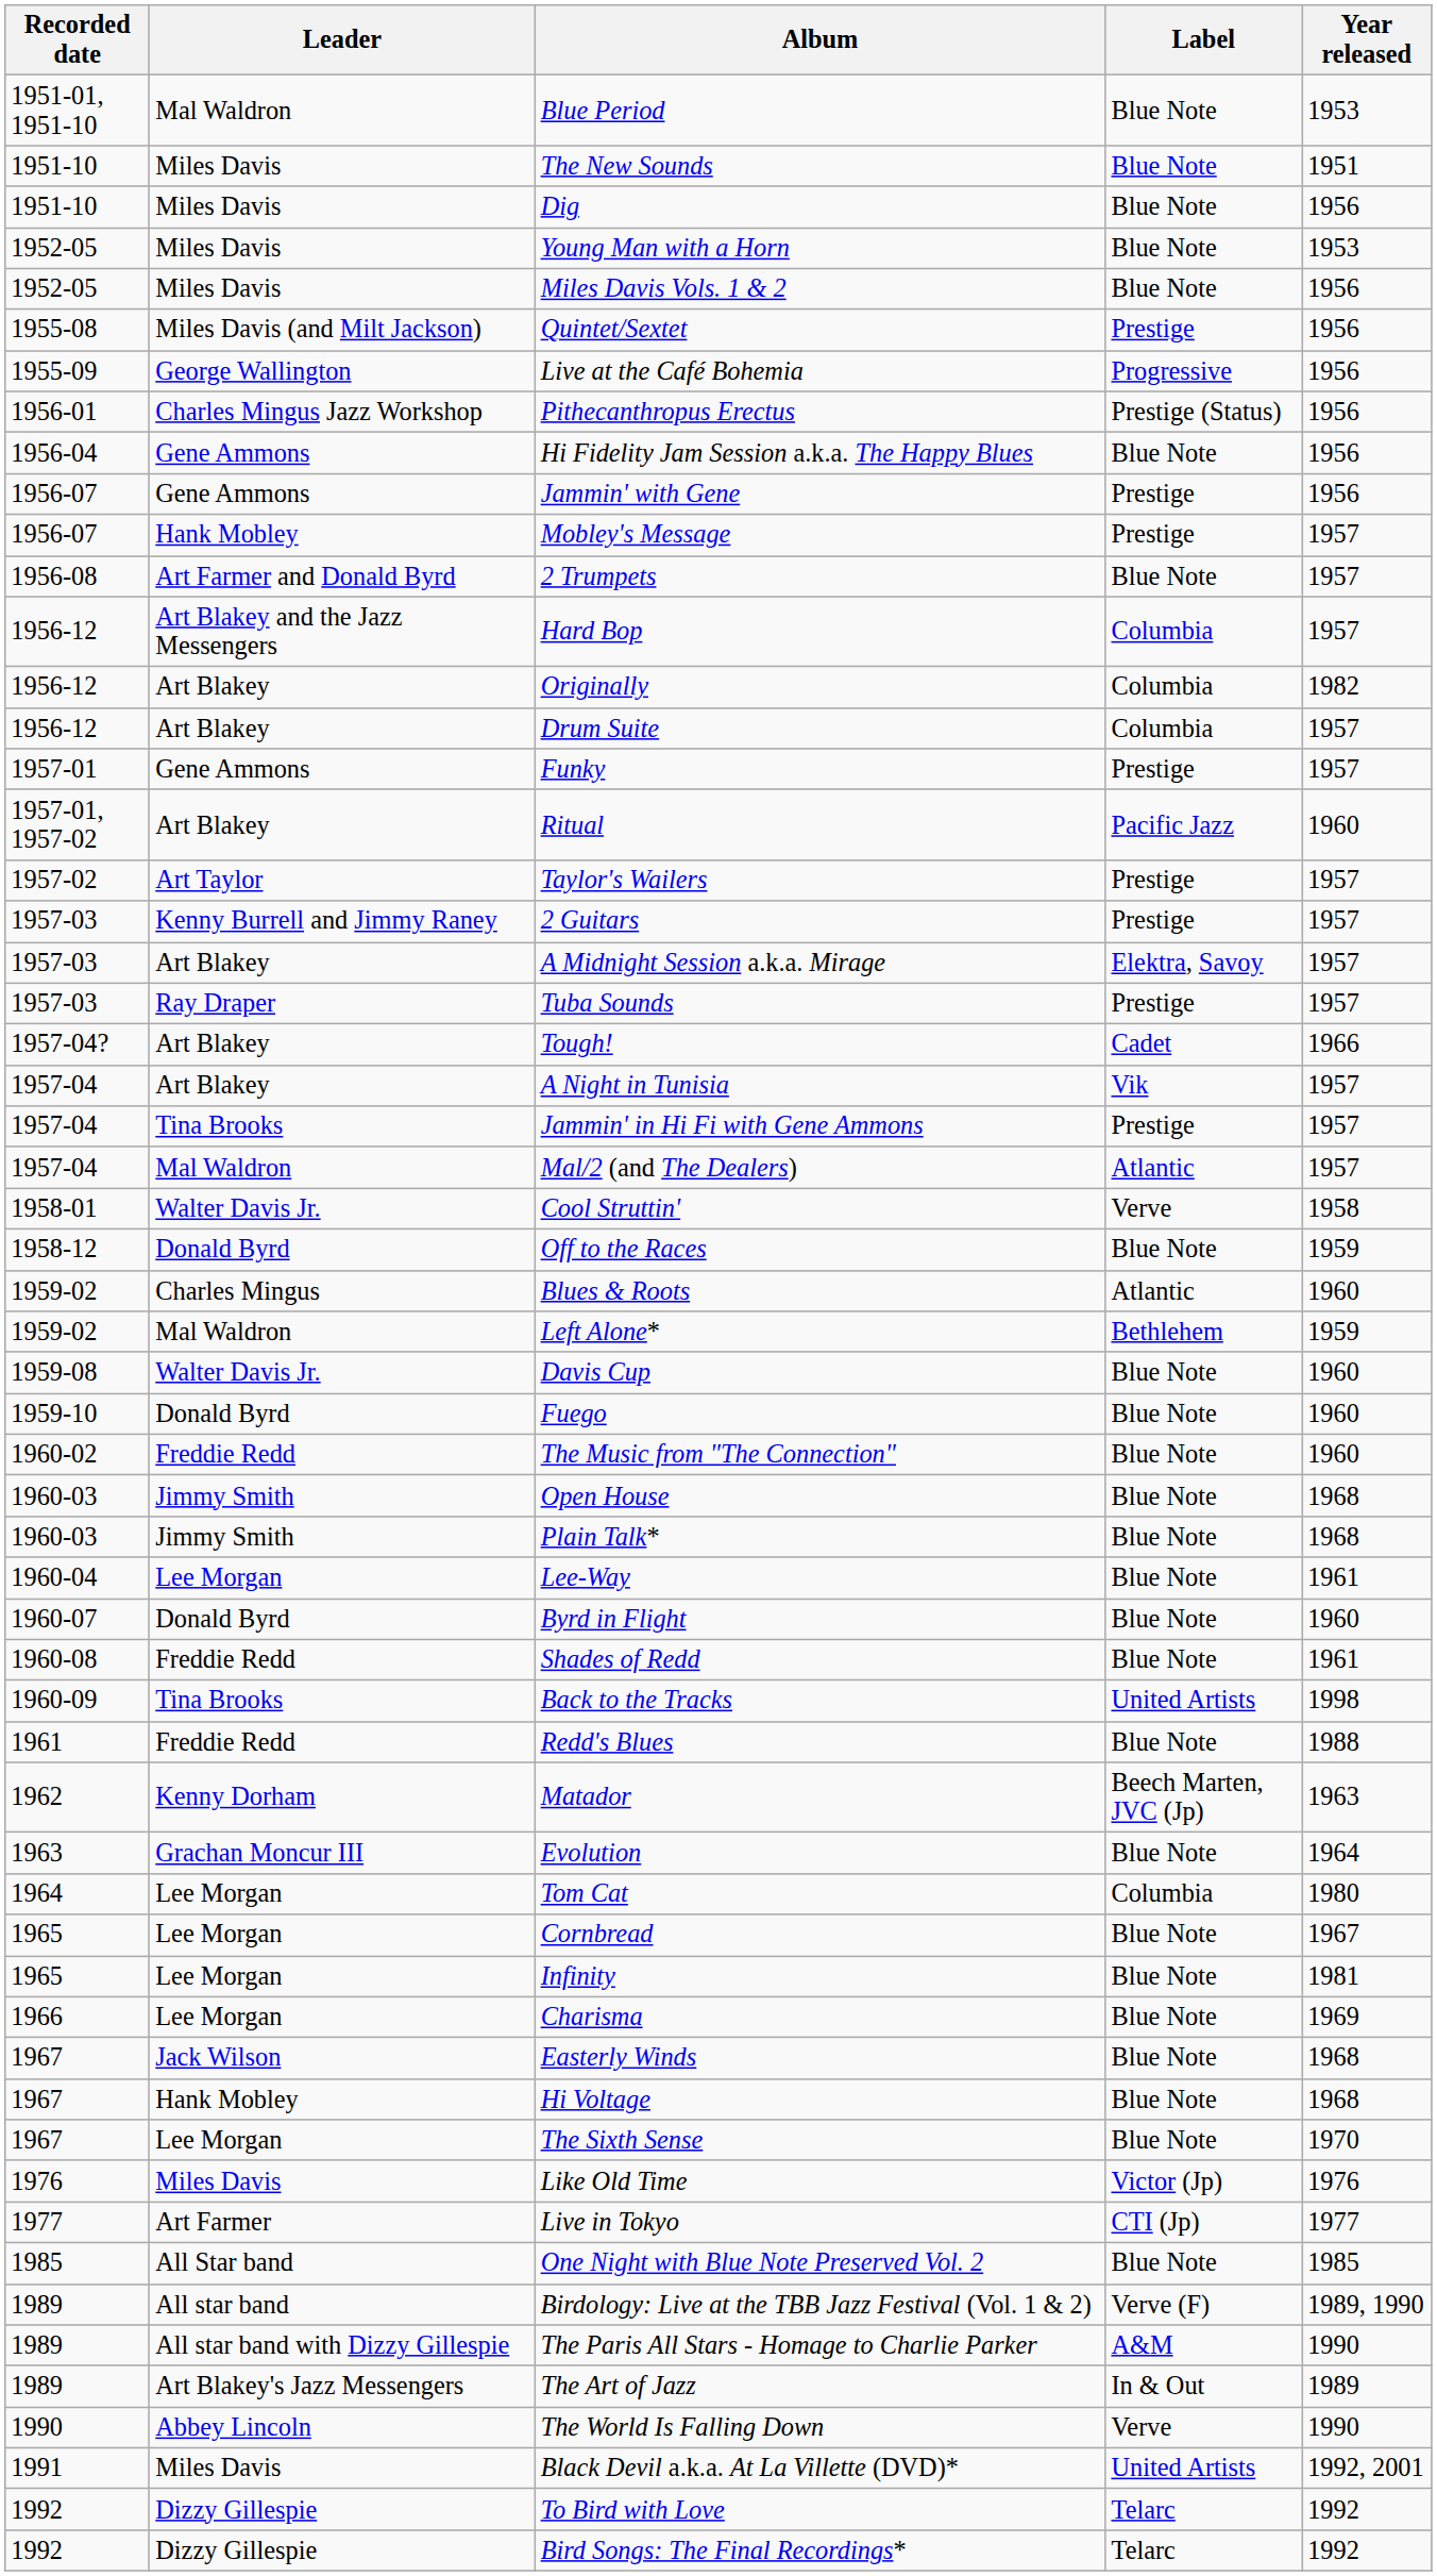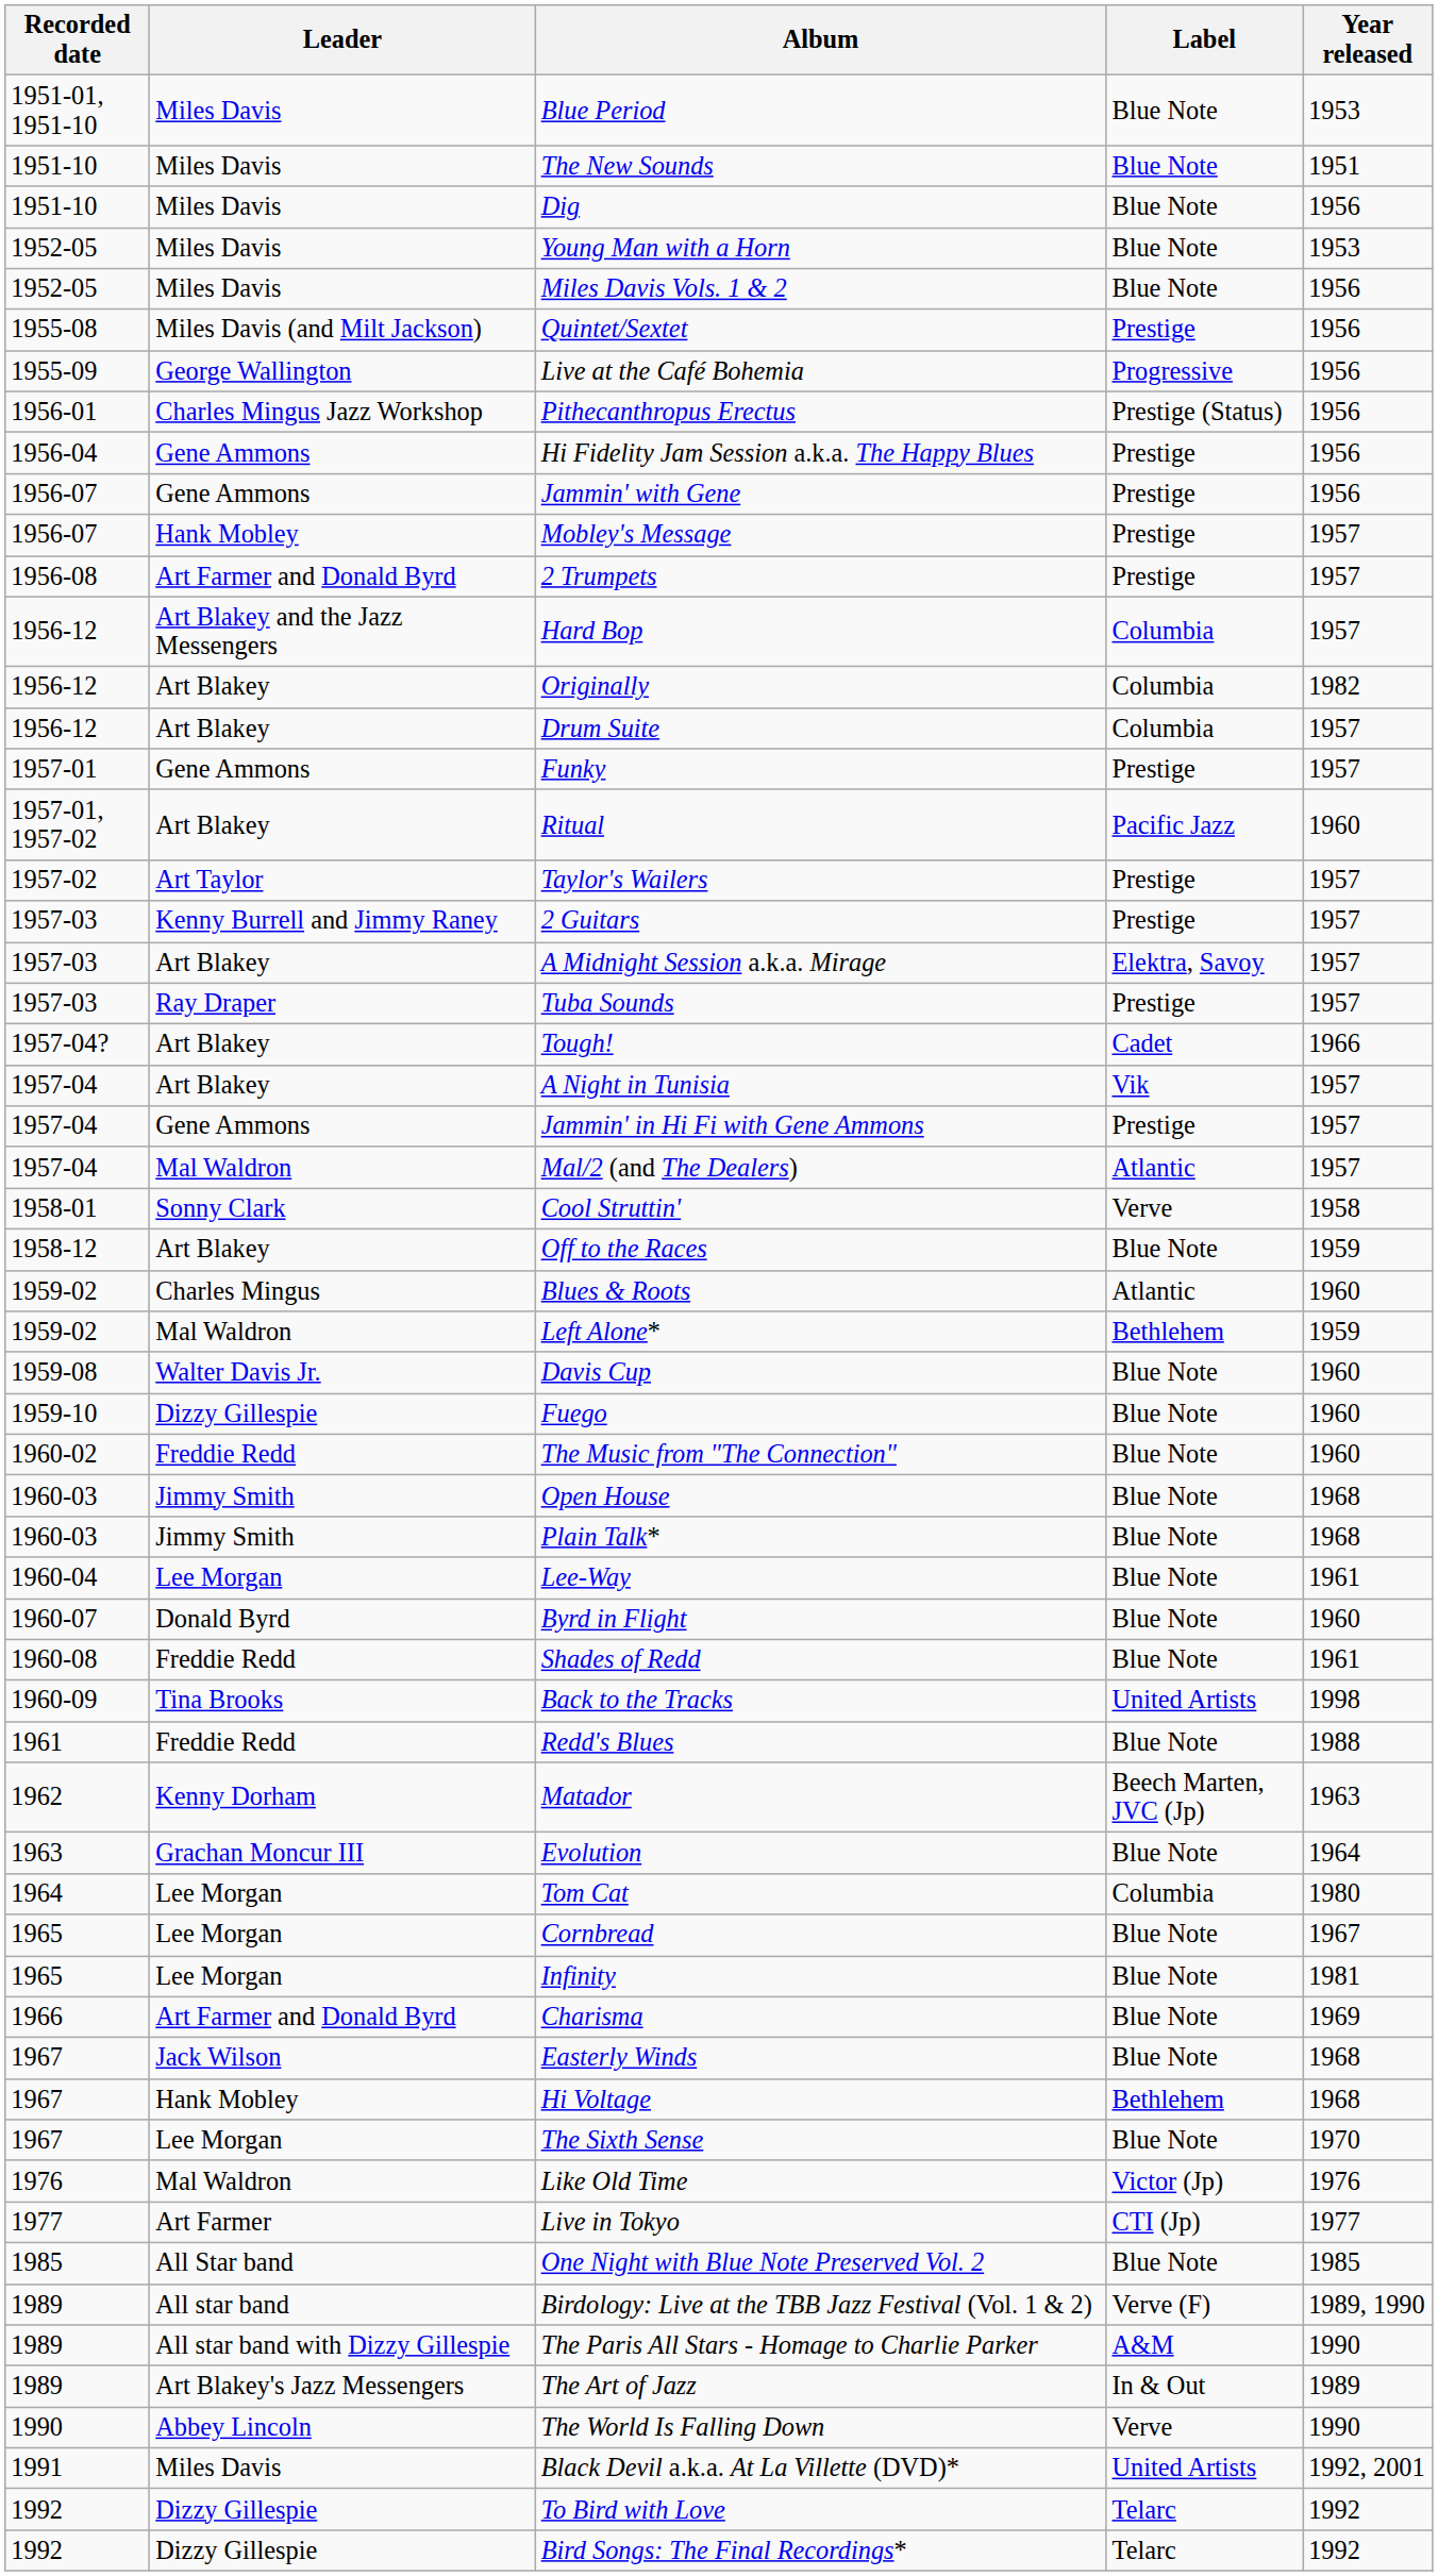Blue Period | Leader: Mal Waldron -> Miles Davis
Hi Fidelity Jam Session a.k.a. The Happy Blues | Label: Blue Note -> Prestige
2 Trumpets | Label: Blue Note -> Prestige
Jammin' in Hi Fi with Gene Ammons | Leader: Tina Brooks -> Gene Ammons
Cool Struttin' | Leader: Walter Davis Jr. -> Sonny Clark
Off to the Races | Leader: Donald Byrd -> Art Blakey
Fuego | Leader: Donald Byrd -> Dizzy Gillespie
Charisma | Leader: Lee Morgan -> Art Farmer and Donald Byrd
Hi Voltage | Label: Blue Note -> Bethlehem
Like Old Time | Leader: Miles Davis -> Mal Waldron
